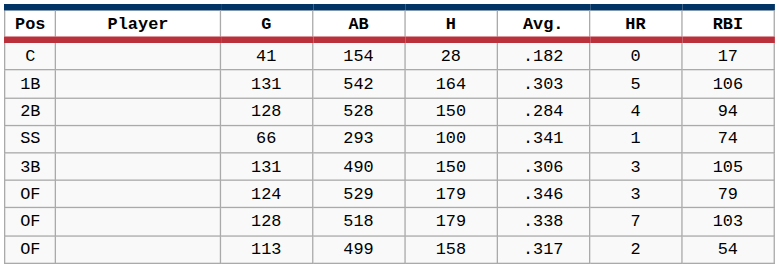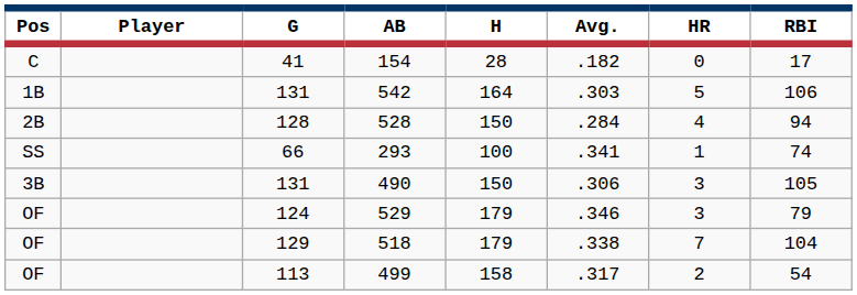518 | G: 128 -> 129
518 | RBI: 103 -> 104
